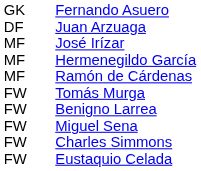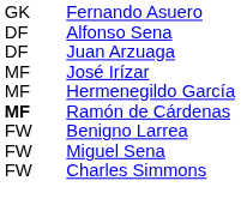+ row: DF | Alfonso Sena
Ramón de Cárdenas | column 1: normal -> bold
- row: FW | Tomás Murga
- row: FW | Eustaquio Celada
